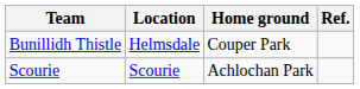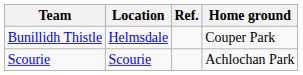columns swapped: Home ground <-> Ref.
